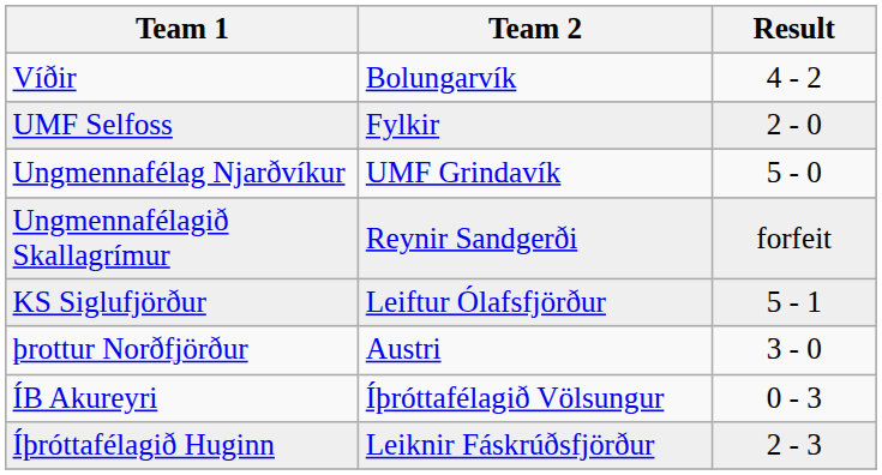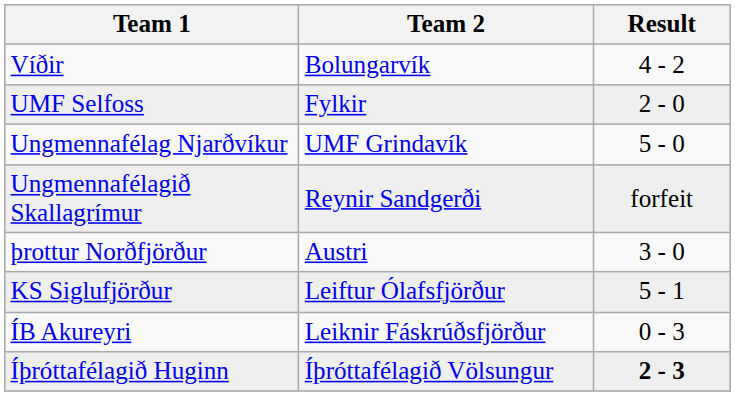rows swapped: þrottur Norðfjörður <-> KS Siglufjörður
ÍB Akureyri | Team 2: Íþróttafélagið Völsungur -> Leiknir Fáskrúðsfjörður
Íþróttafélagið Huginn | Team 2: Leiknir Fáskrúðsfjörður -> Íþróttafélagið Völsungur
Íþróttafélagið Huginn | Result: normal -> bold
